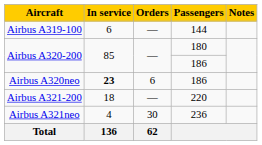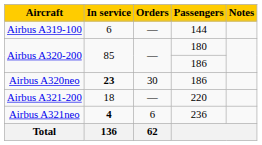Airbus A320neo | Orders: 6 -> 30
Airbus A321neo | In service: normal -> bold
Airbus A321neo | Orders: 30 -> 6
